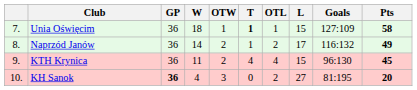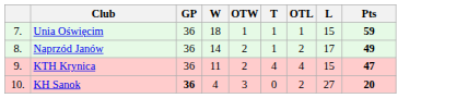- column: Goals | 127:109 | 116:132 | 96:130 | 81:195
Unia Oświęcim | T: bold -> normal
Unia Oświęcim | Pts: 58 -> 59
KTH Krynica | Pts: 45 -> 47
